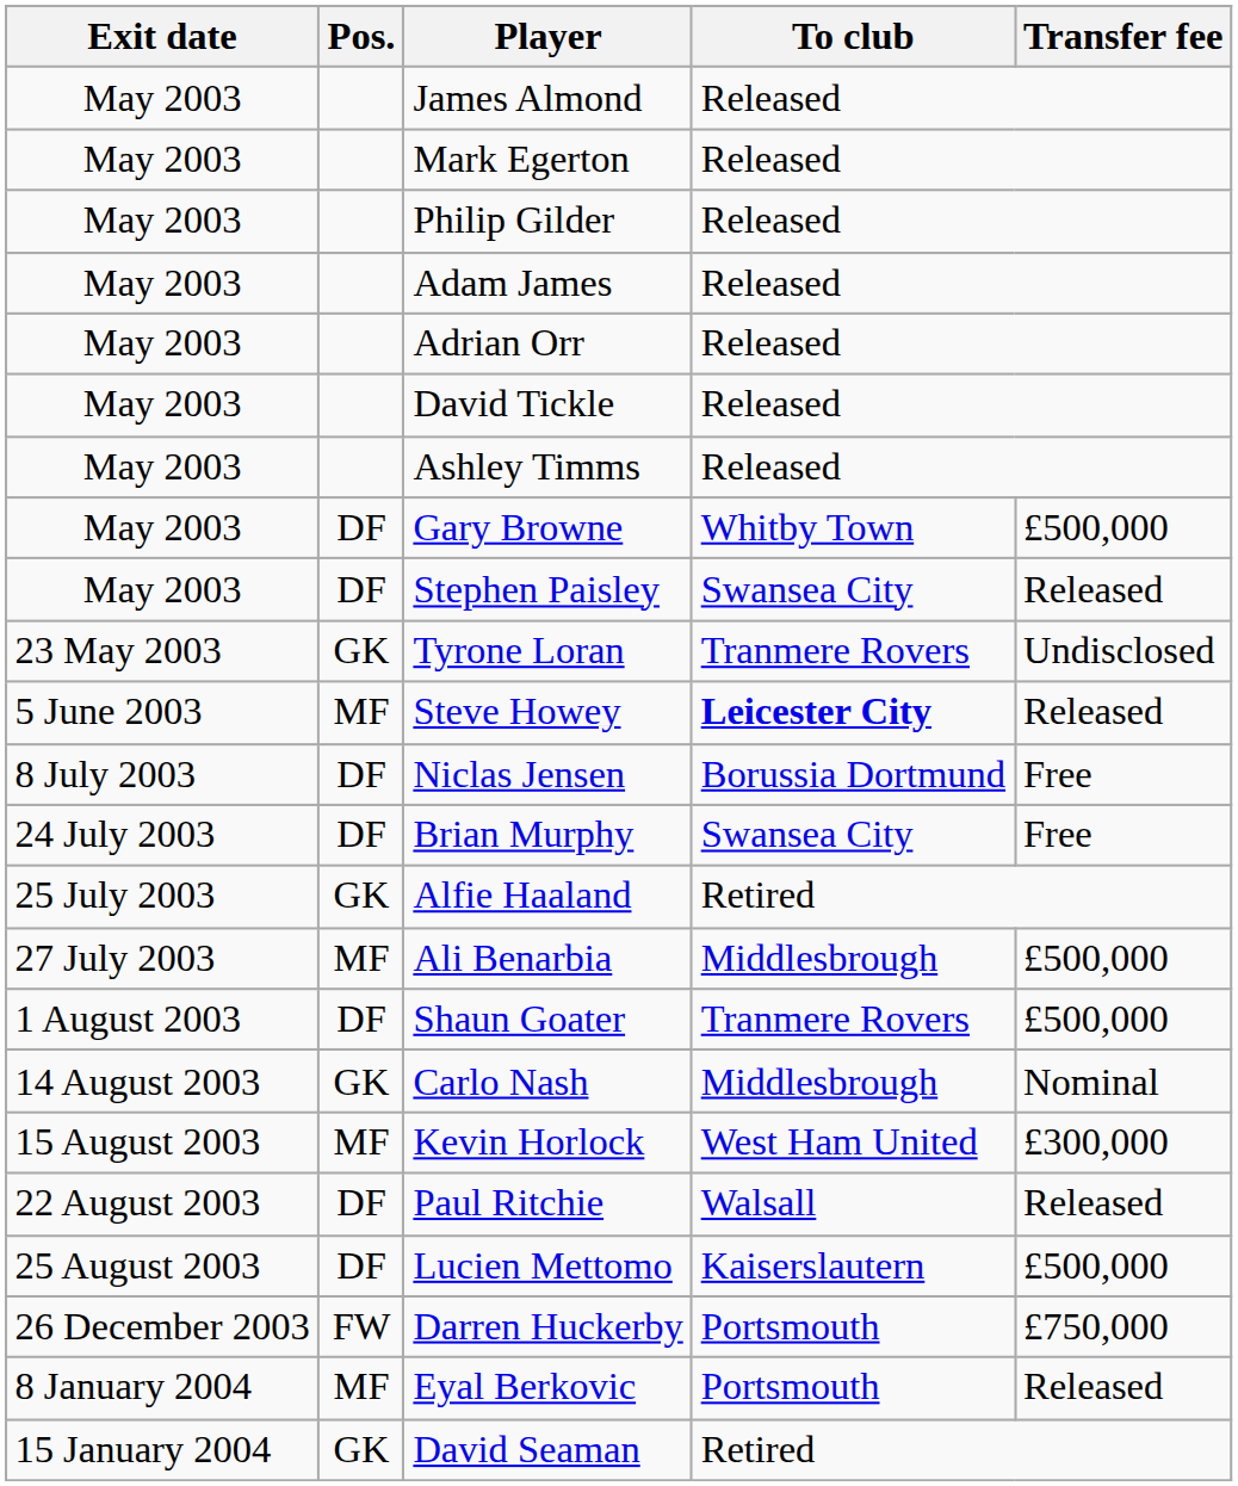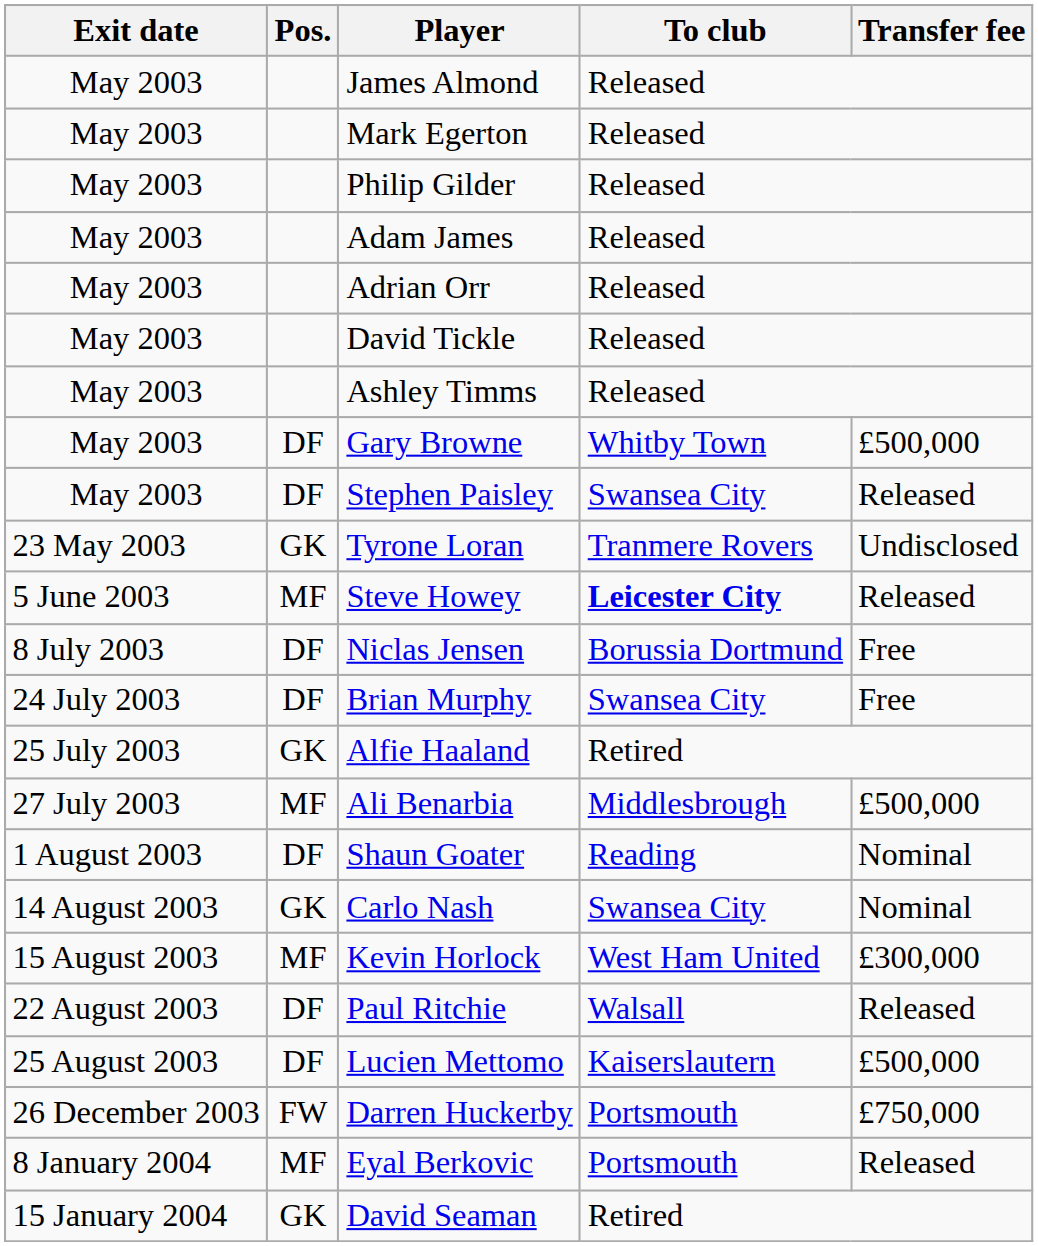Shaun Goater | To club: Tranmere Rovers -> Reading
Shaun Goater | Transfer fee: £500,000 -> Nominal
Carlo Nash | To club: Middlesbrough -> Swansea City
